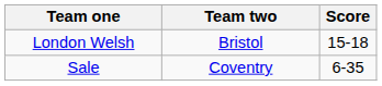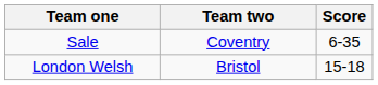rows swapped: Sale <-> London Welsh
